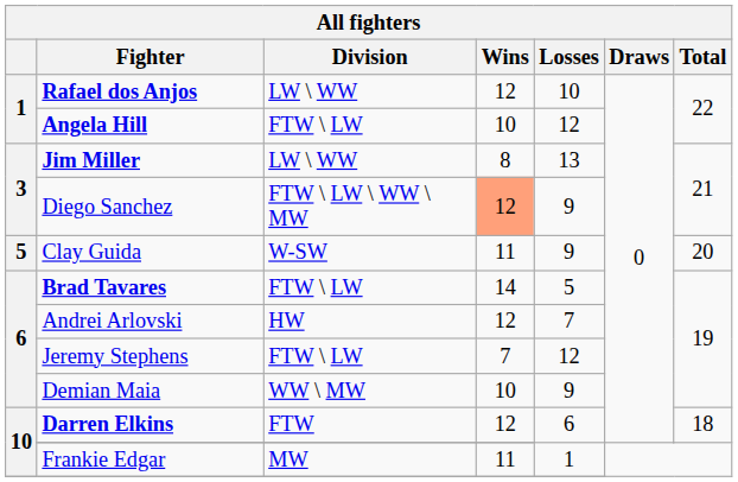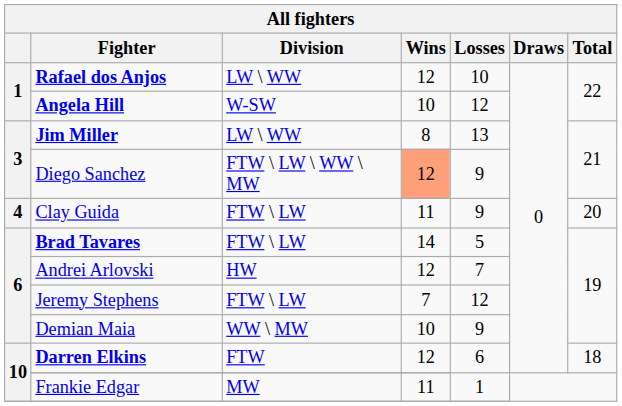Angela Hill | Division: FTW \ LW -> W-SW
Clay Guida | column 1: 5 -> 4
Clay Guida | Division: W-SW -> FTW \ LW
